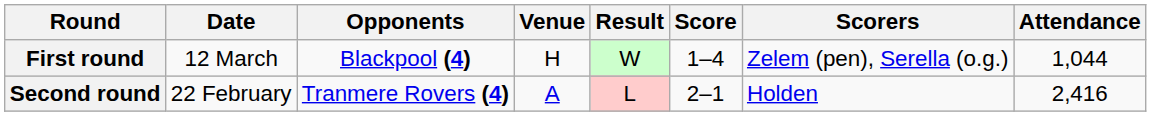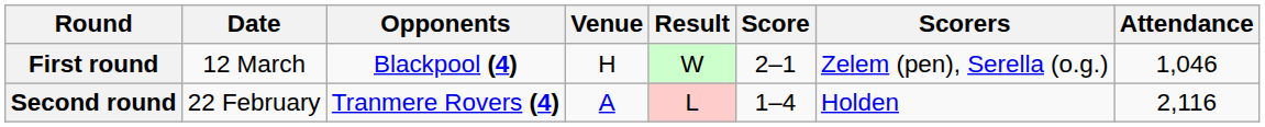First round | Score: 1–4 -> 2–1
First round | Attendance: 1,044 -> 1,046
Second round | Score: 2–1 -> 1–4
Second round | Attendance: 2,416 -> 2,116
